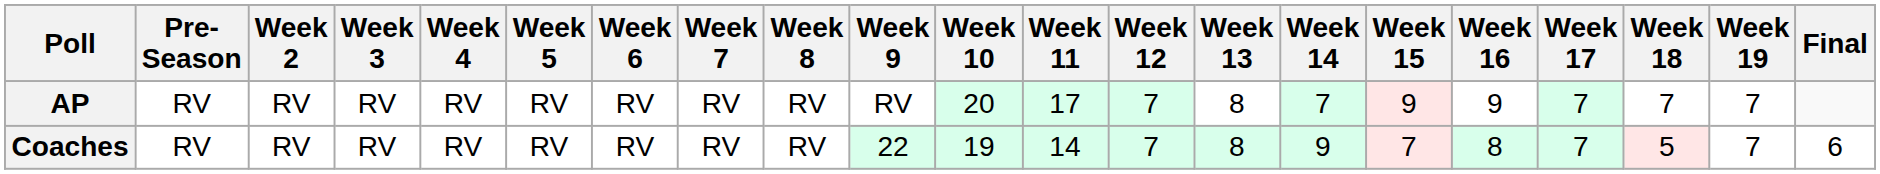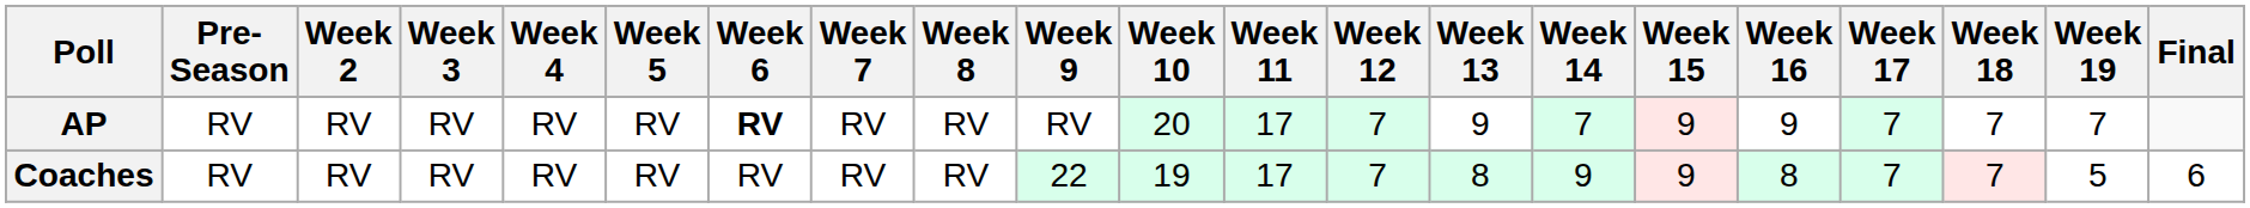AP | Week 6: normal -> bold
AP | Week 13: 8 -> 9
Coaches | Week 11: 14 -> 17
Coaches | Week 15: 7 -> 9
Coaches | Week 18: 5 -> 7
Coaches | Week 19: 7 -> 5
